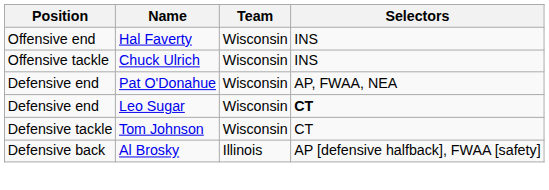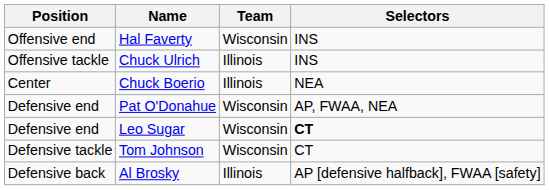Chuck Ulrich | Team: Wisconsin -> Illinois
+ row: Center | Chuck Boerio | Illinois | NEA
